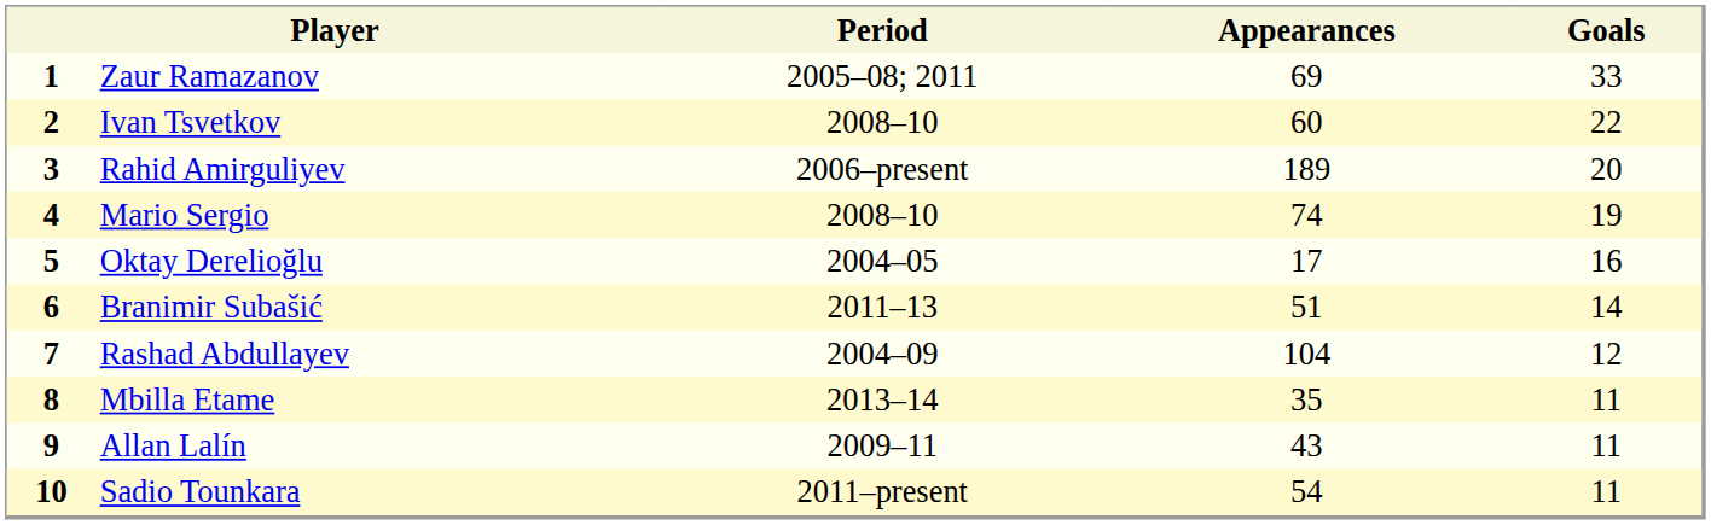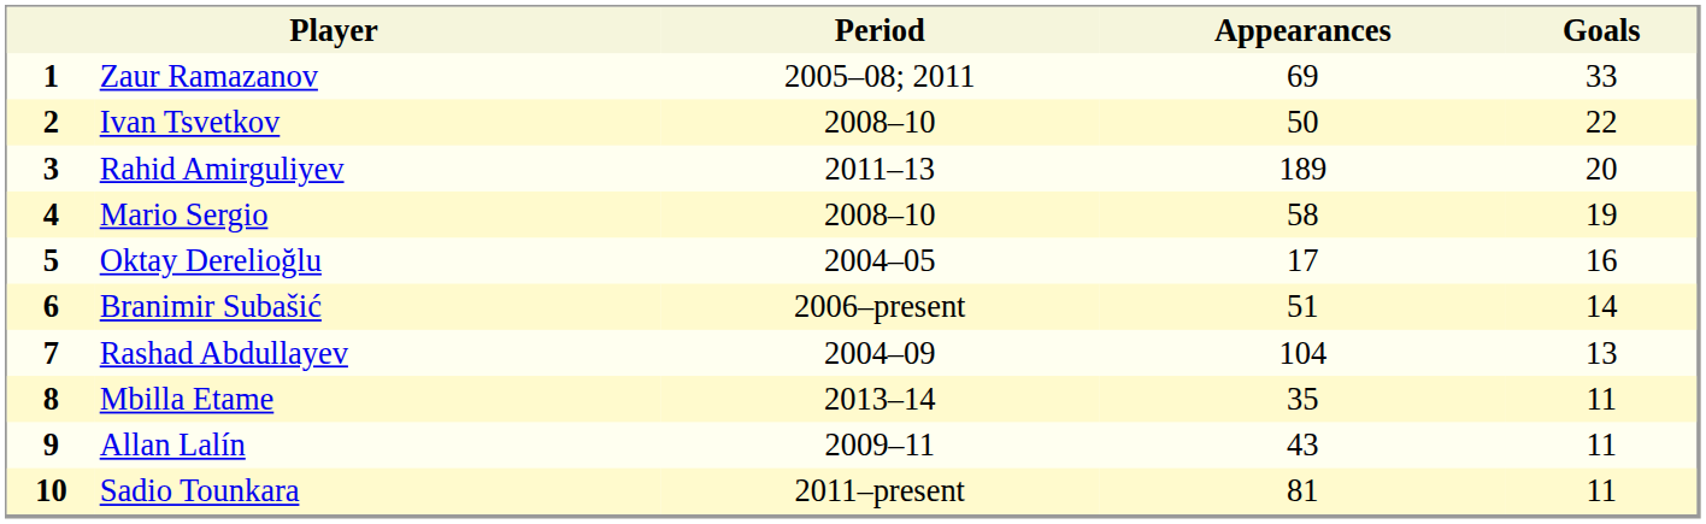2 | Appearances: 60 -> 50
3 | Period: 2006–present -> 2011–13
4 | Appearances: 74 -> 58
6 | Period: 2011–13 -> 2006–present
7 | Goals: 12 -> 13
10 | Appearances: 54 -> 81
